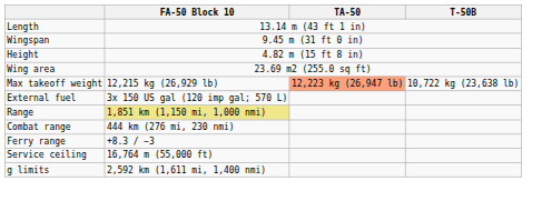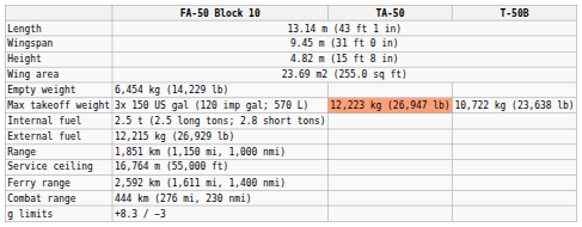+ row: Empty weight | 6,454 kg (14,229 lb)
Max takeoff weight | FA-50 Block 10: 12,215 kg (26,929 lb) -> 3x 150 US gal (120 imp gal; 570 L)
+ row: Internal fuel | 2.5 t (2.5 long tons; 2.8 short tons)
External fuel | FA-50 Block 10: 3x 150 US gal (120 imp gal; 570 L) -> 12,215 kg (26,929 lb)
Range | FA-50 Block 10: khaki background -> no background
rows swapped: Combat range <-> Service ceiling
Ferry range | FA-50 Block 10: +8.3 / −3 -> 2,592 km (1,611 mi, 1,400 nmi)
g limits | FA-50 Block 10: 2,592 km (1,611 mi, 1,400 nmi) -> +8.3 / −3
